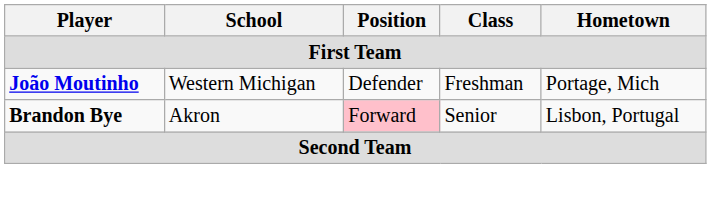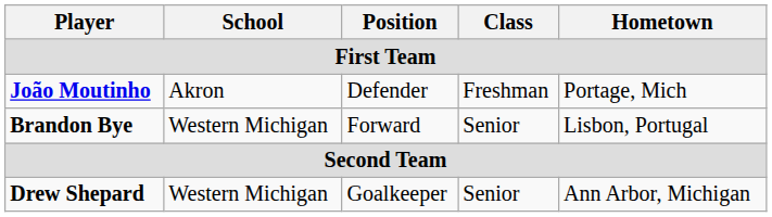João Moutinho | School: Western Michigan -> Akron
Brandon Bye | School: Akron -> Western Michigan
Brandon Bye | Position: pink background -> no background
+ row: Drew Shepard | Western Michigan | Goalkeeper | Senior | Ann Arbor, Michigan
